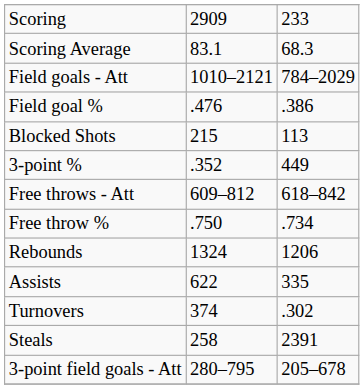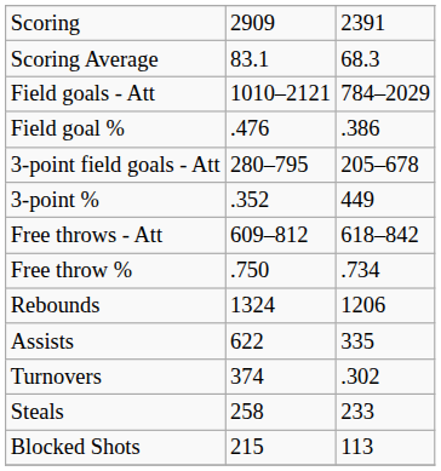Scoring | column 3: 233 -> 2391
rows swapped: 3-point field goals - Att <-> Blocked Shots
Steals | column 3: 2391 -> 233
